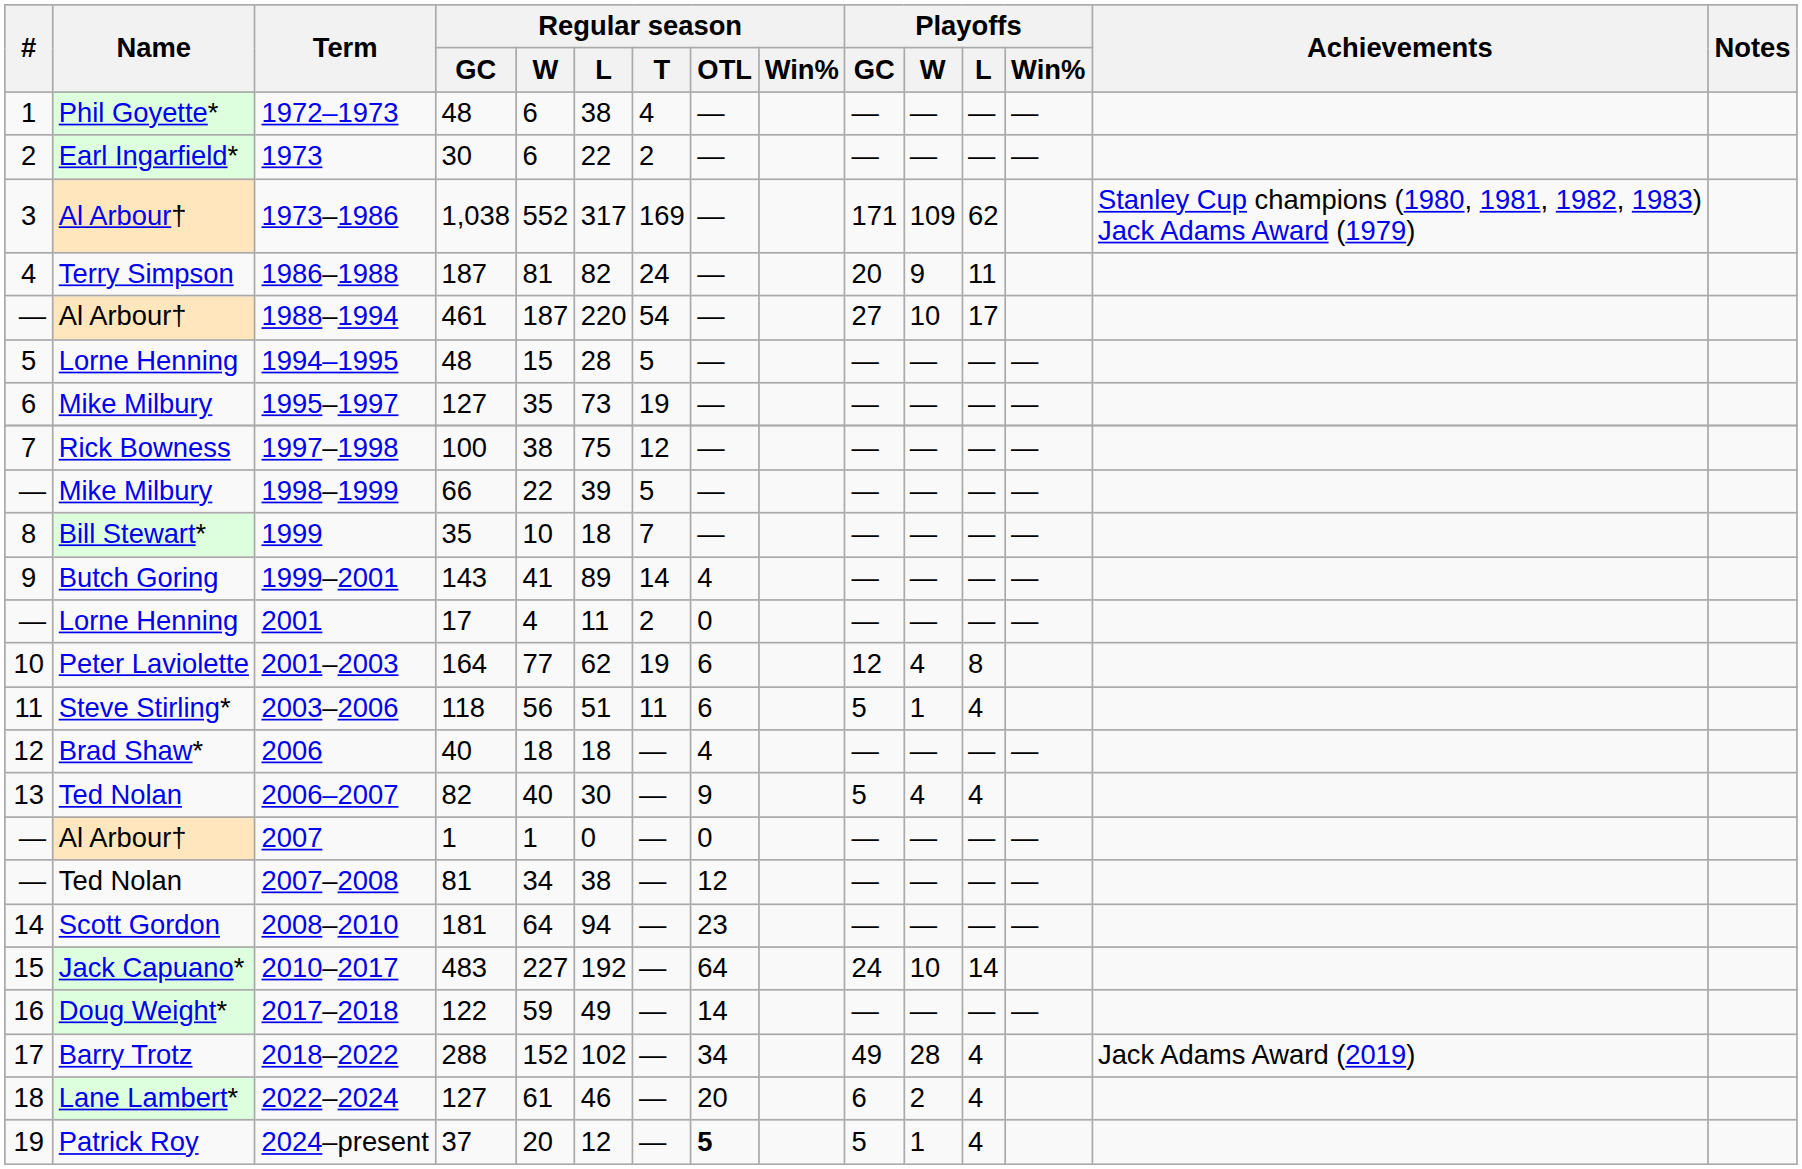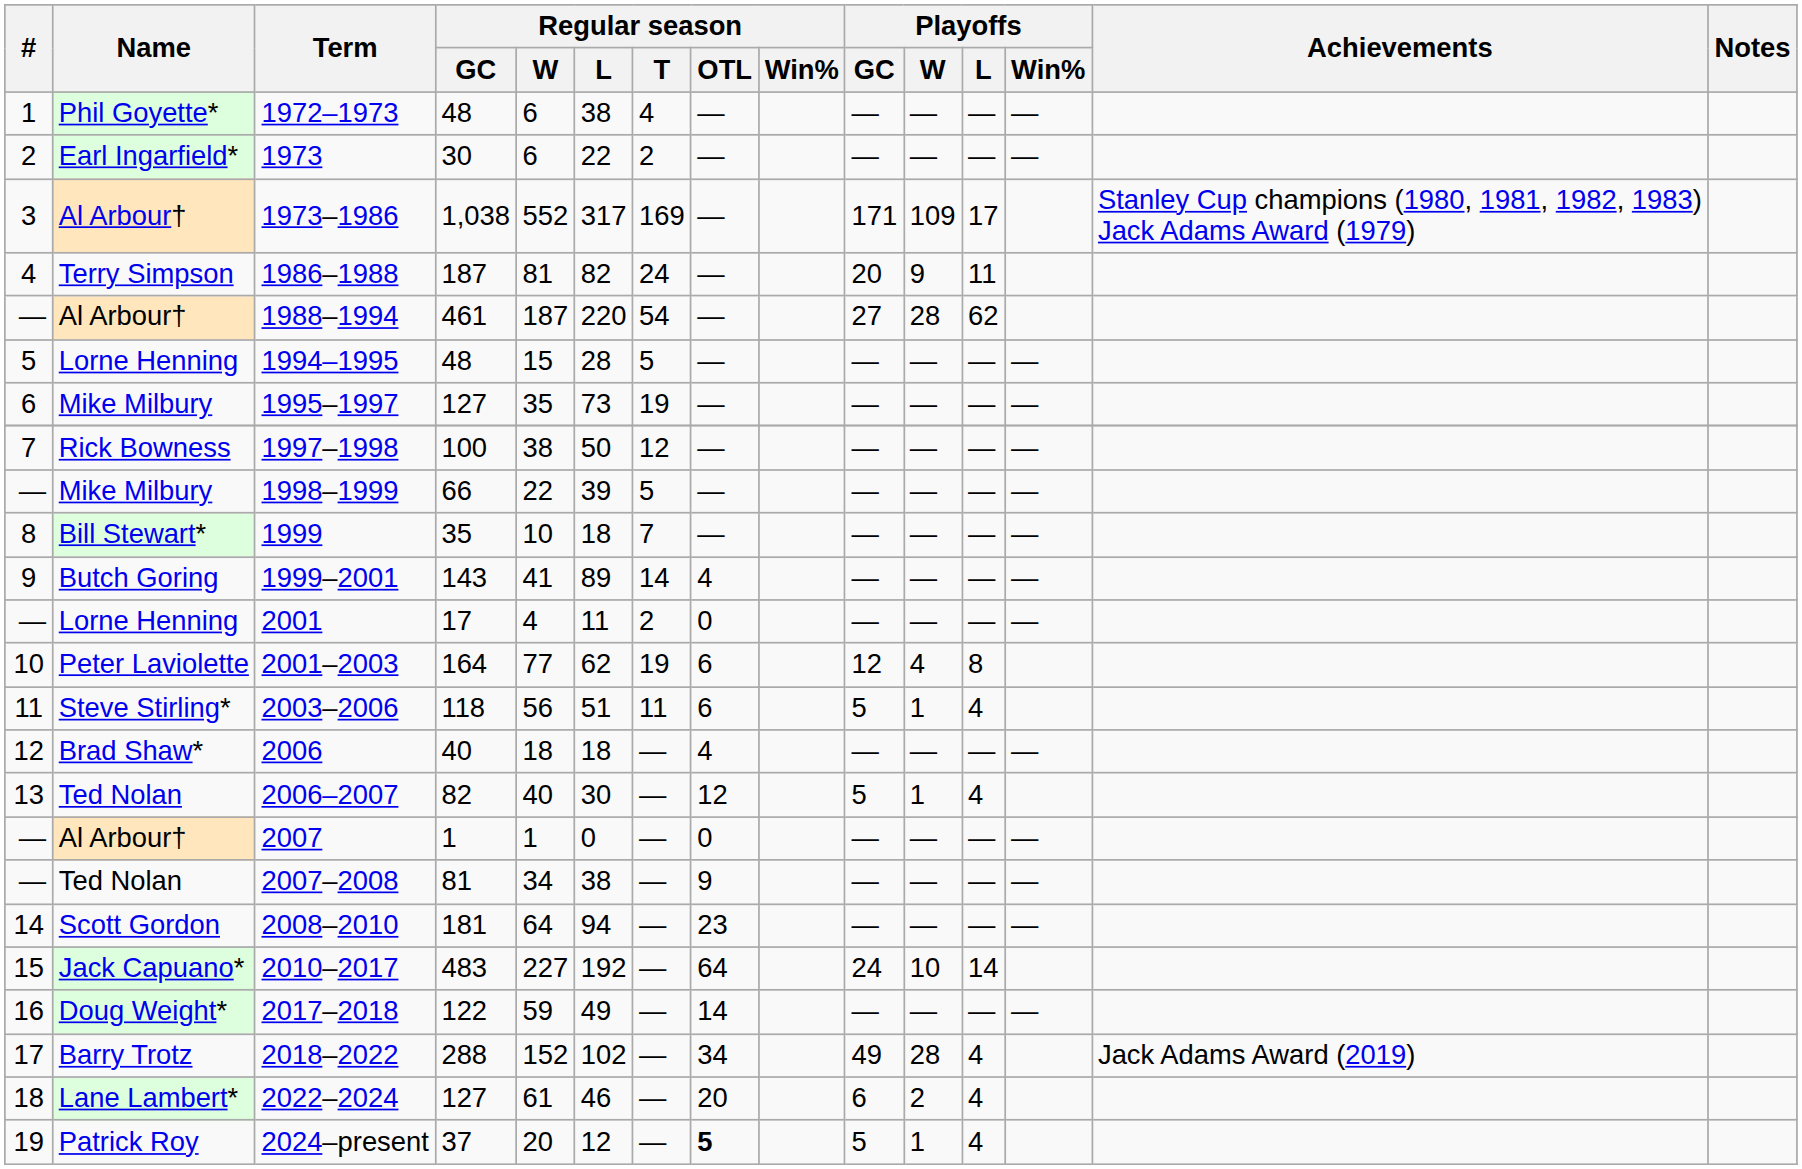1973–1986 | Playoffs / L: 62 -> 17
1988–1994 | Playoffs / W: 10 -> 28
1988–1994 | Playoffs / L: 17 -> 62
1997–1998 | Regular season / L: 75 -> 50
2006–2007 | Regular season / OTL: 9 -> 12
2006–2007 | Playoffs / W: 4 -> 1
2007–2008 | Regular season / OTL: 12 -> 9
